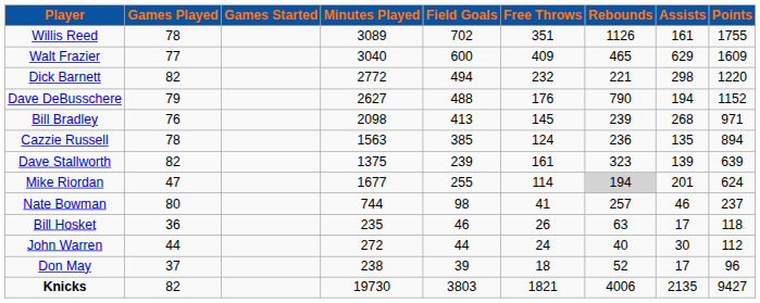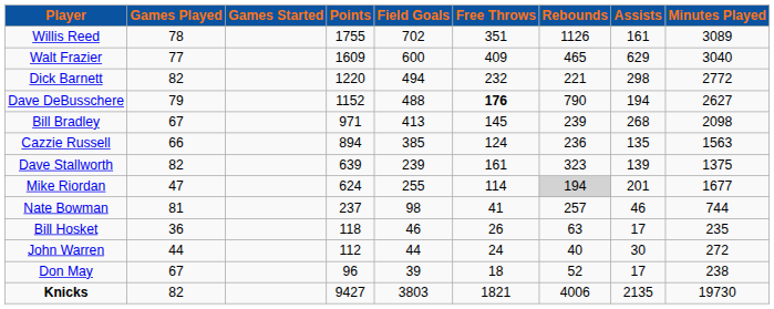columns swapped: Minutes Played <-> Points
Dave DeBusschere | Free Throws: normal -> bold
Bill Bradley | Games Played: 76 -> 67
Cazzie Russell | Games Played: 78 -> 66
Nate Bowman | Games Played: 80 -> 81
Don May | Games Played: 37 -> 67
